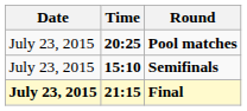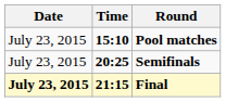Pool matches | Time: 20:25 -> 15:10
Semifinals | Time: 15:10 -> 20:25
